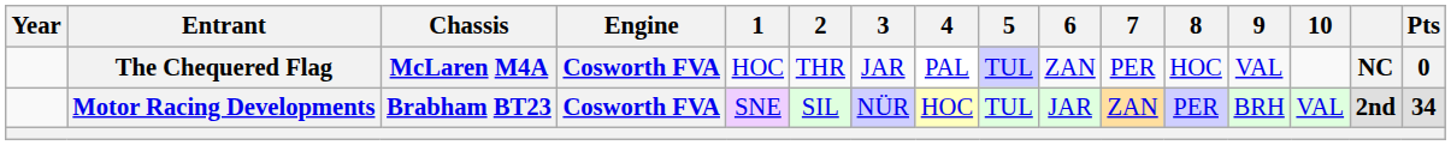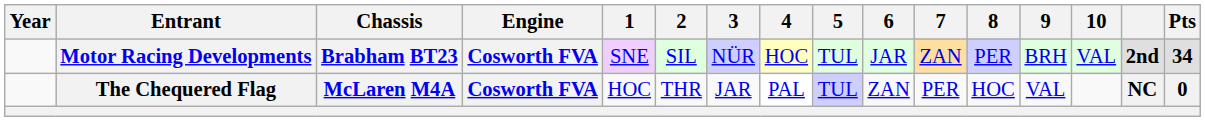rows swapped: Motor Racing Developments <-> The Chequered Flag
